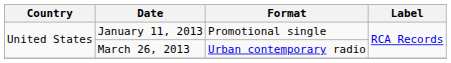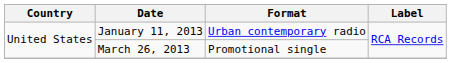January 11, 2013 | Format: Promotional single -> Urban contemporary radio
March 26, 2013 | Format: Urban contemporary radio -> Promotional single
